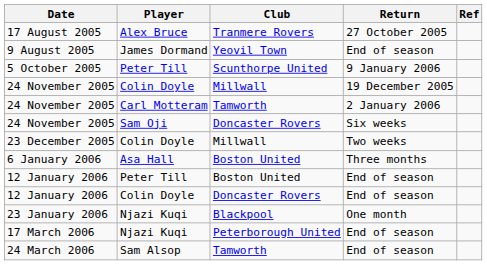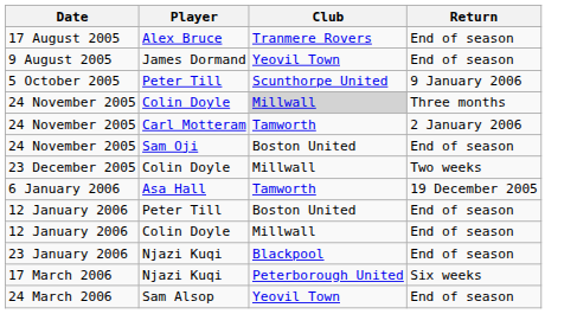- column: Ref
17 August 2005 | Return: 27 October 2005 -> End of season
24 November 2005 / Colin Doyle | Club: no background -> lightgrey background
24 November 2005 / Colin Doyle | Return: 19 December 2005 -> Three months
24 November 2005 / Sam Oji | Club: Doncaster Rovers -> Boston United
24 November 2005 / Sam Oji | Return: Six weeks -> End of season
6 January 2006 | Club: Boston United -> Tamworth
6 January 2006 | Return: Three months -> 19 December 2005
12 January 2006 / Colin Doyle | Club: Doncaster Rovers -> Millwall
23 January 2006 | Return: One month -> End of season
17 March 2006 | Return: End of season -> Six weeks
24 March 2006 | Club: Tamworth -> Yeovil Town
